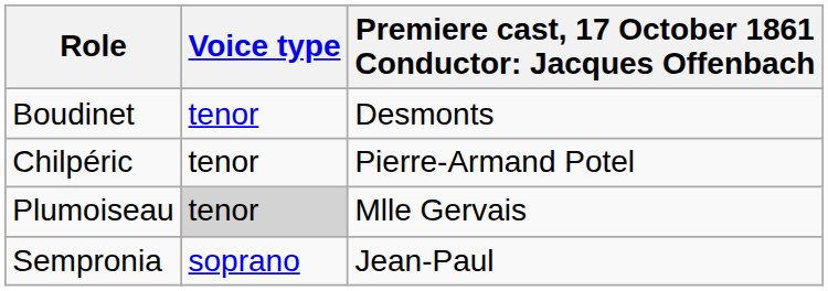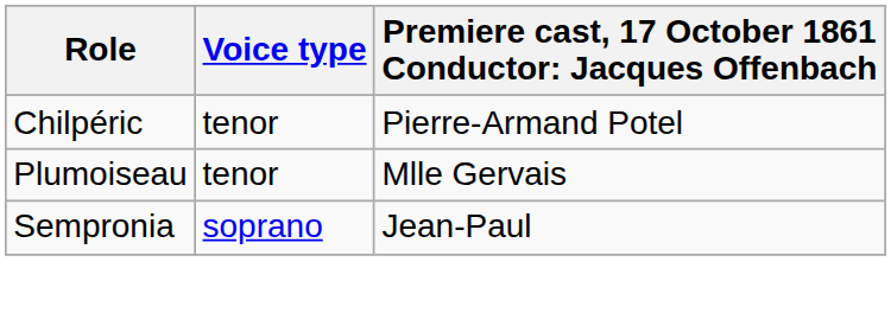- row: Boudinet | tenor | Desmonts
Plumoiseau | Voice type: lightgrey background -> no background
